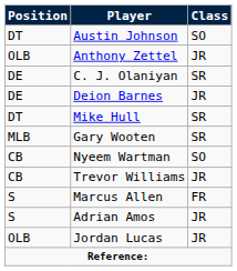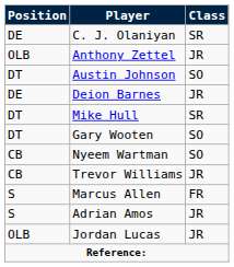rows swapped: C. J. Olaniyan <-> Austin Johnson
Gary Wooten | Position: MLB -> DT
Gary Wooten | Class: SR -> SO
